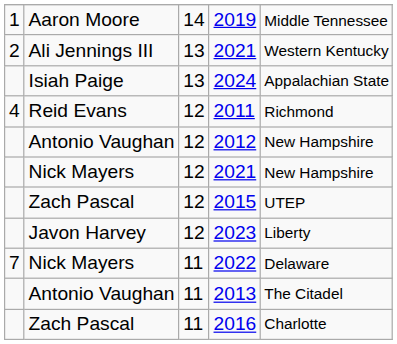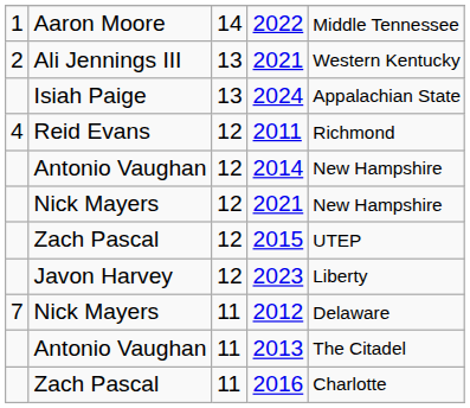Aaron Moore | column 4: 2019 -> 2022
Antonio Vaughan / 12 | column 4: 2012 -> 2014
Nick Mayers / 11 | column 4: 2022 -> 2012
